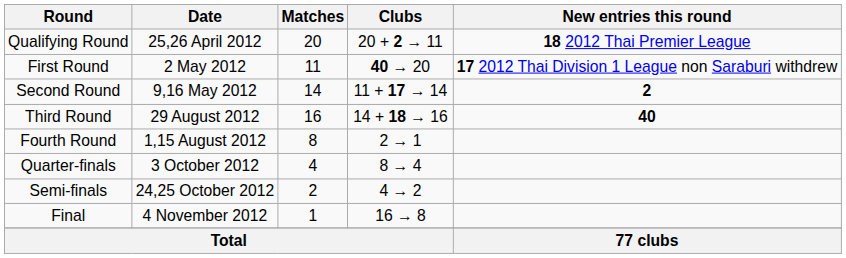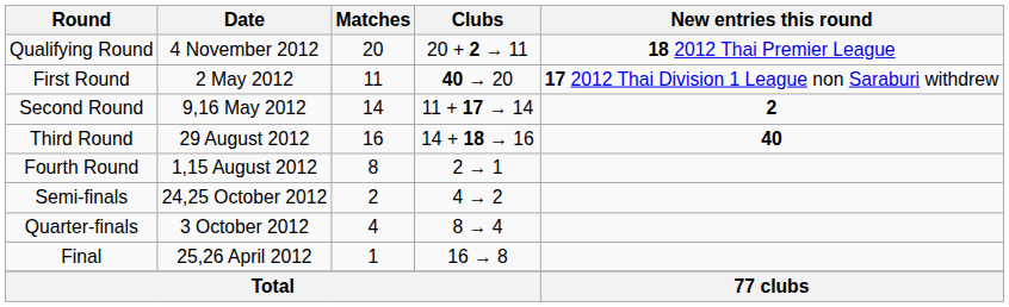Qualifying Round | Date: 25,26 April 2012 -> 4 November 2012
rows swapped: Quarter-finals <-> Semi-finals
Final | Date: 4 November 2012 -> 25,26 April 2012
